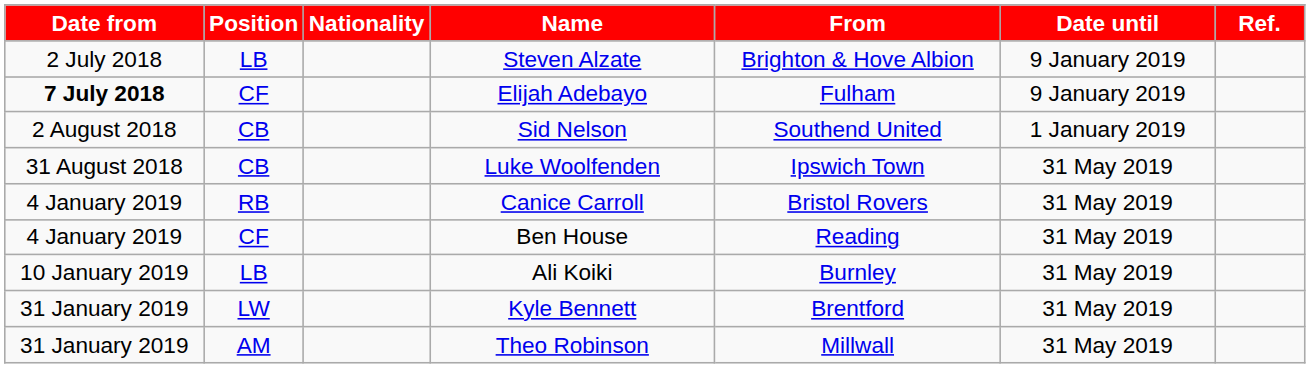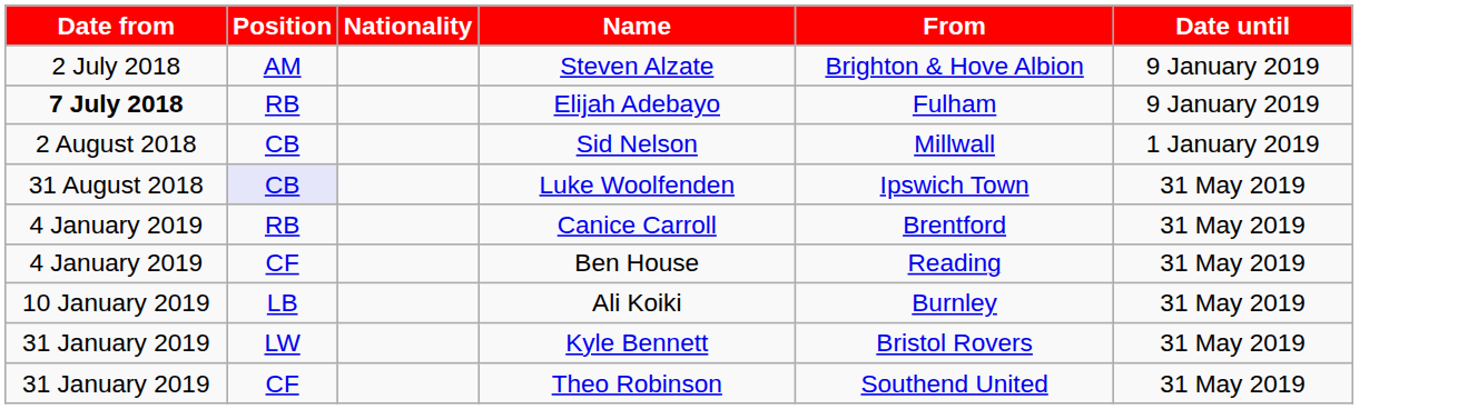- column: Ref.
Steven Alzate | Position: LB -> AM
Elijah Adebayo | Position: CF -> RB
Sid Nelson | From: Southend United -> Millwall
Luke Woolfenden | Position: no background -> lavender background
Canice Carroll | From: Bristol Rovers -> Brentford
Kyle Bennett | From: Brentford -> Bristol Rovers
Theo Robinson | Position: AM -> CF
Theo Robinson | From: Millwall -> Southend United
